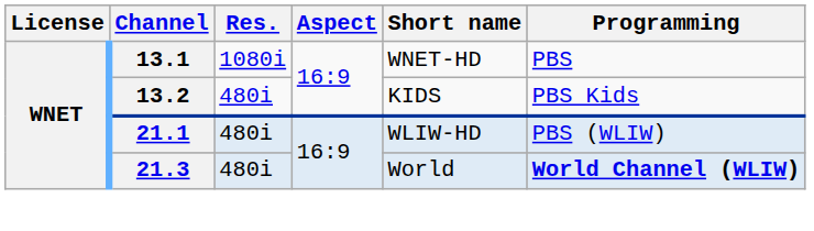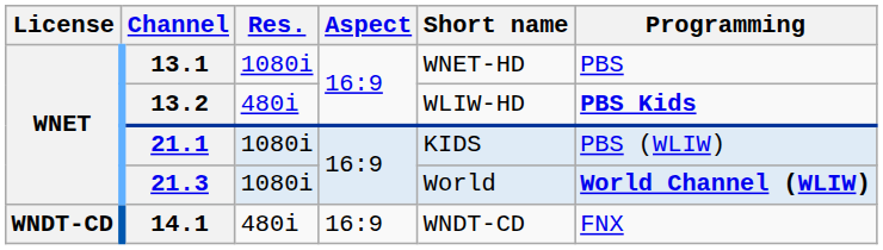13.2 | Short name: KIDS -> WLIW-HD
13.2 | Programming: normal -> bold
21.1 | Res.: 480i -> 1080i
21.1 | Short name: WLIW-HD -> KIDS
21.3 | Res.: 480i -> 1080i
+ row: WNDT-CD | 14.1 | 480i | 16:9 | WNDT-CD | FNX
